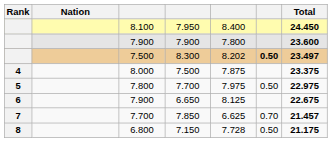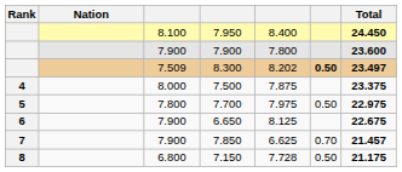8.300 | column 3: 7.500 -> 7.509
7.850 | column 3: 7.700 -> 7.900
